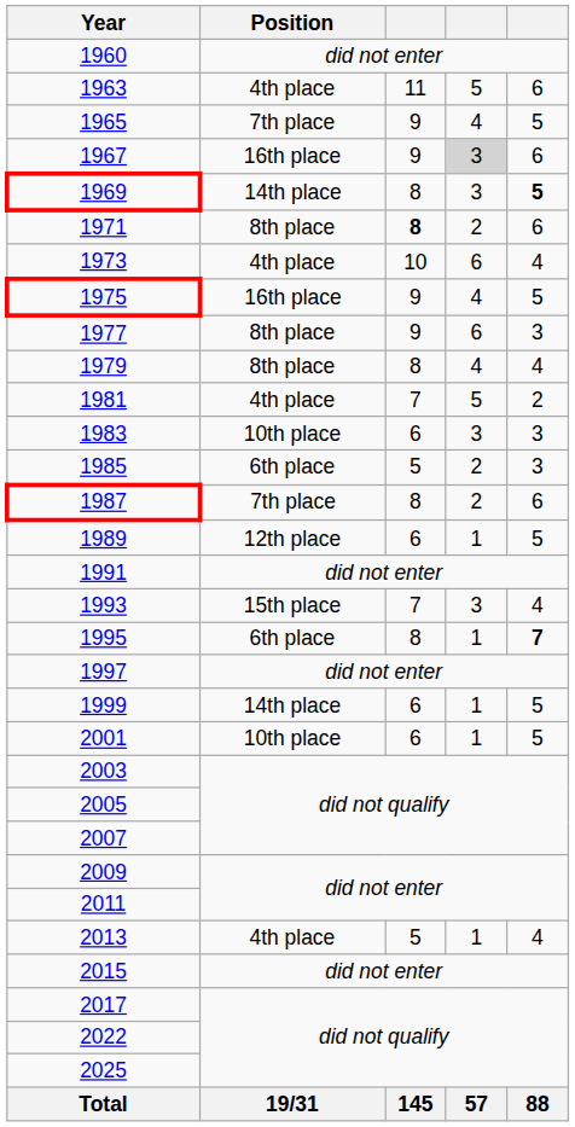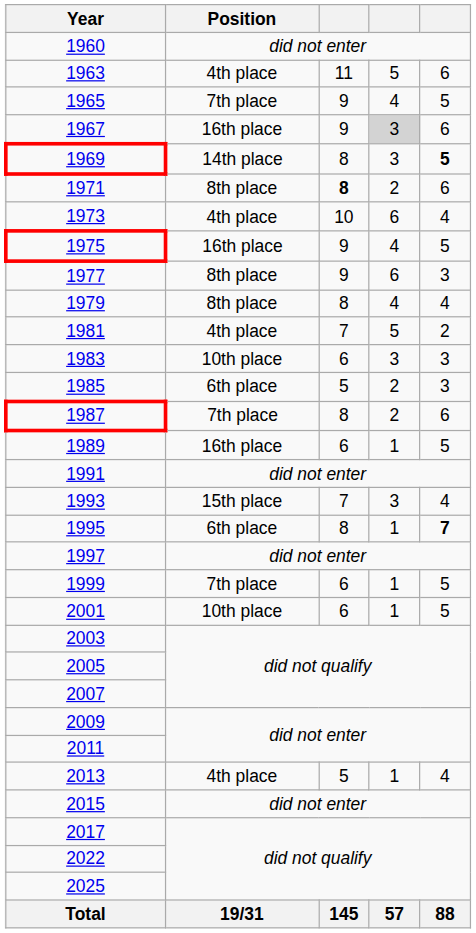1989 | Position: 12th place -> 16th place
1999 | Position: 14th place -> 7th place
